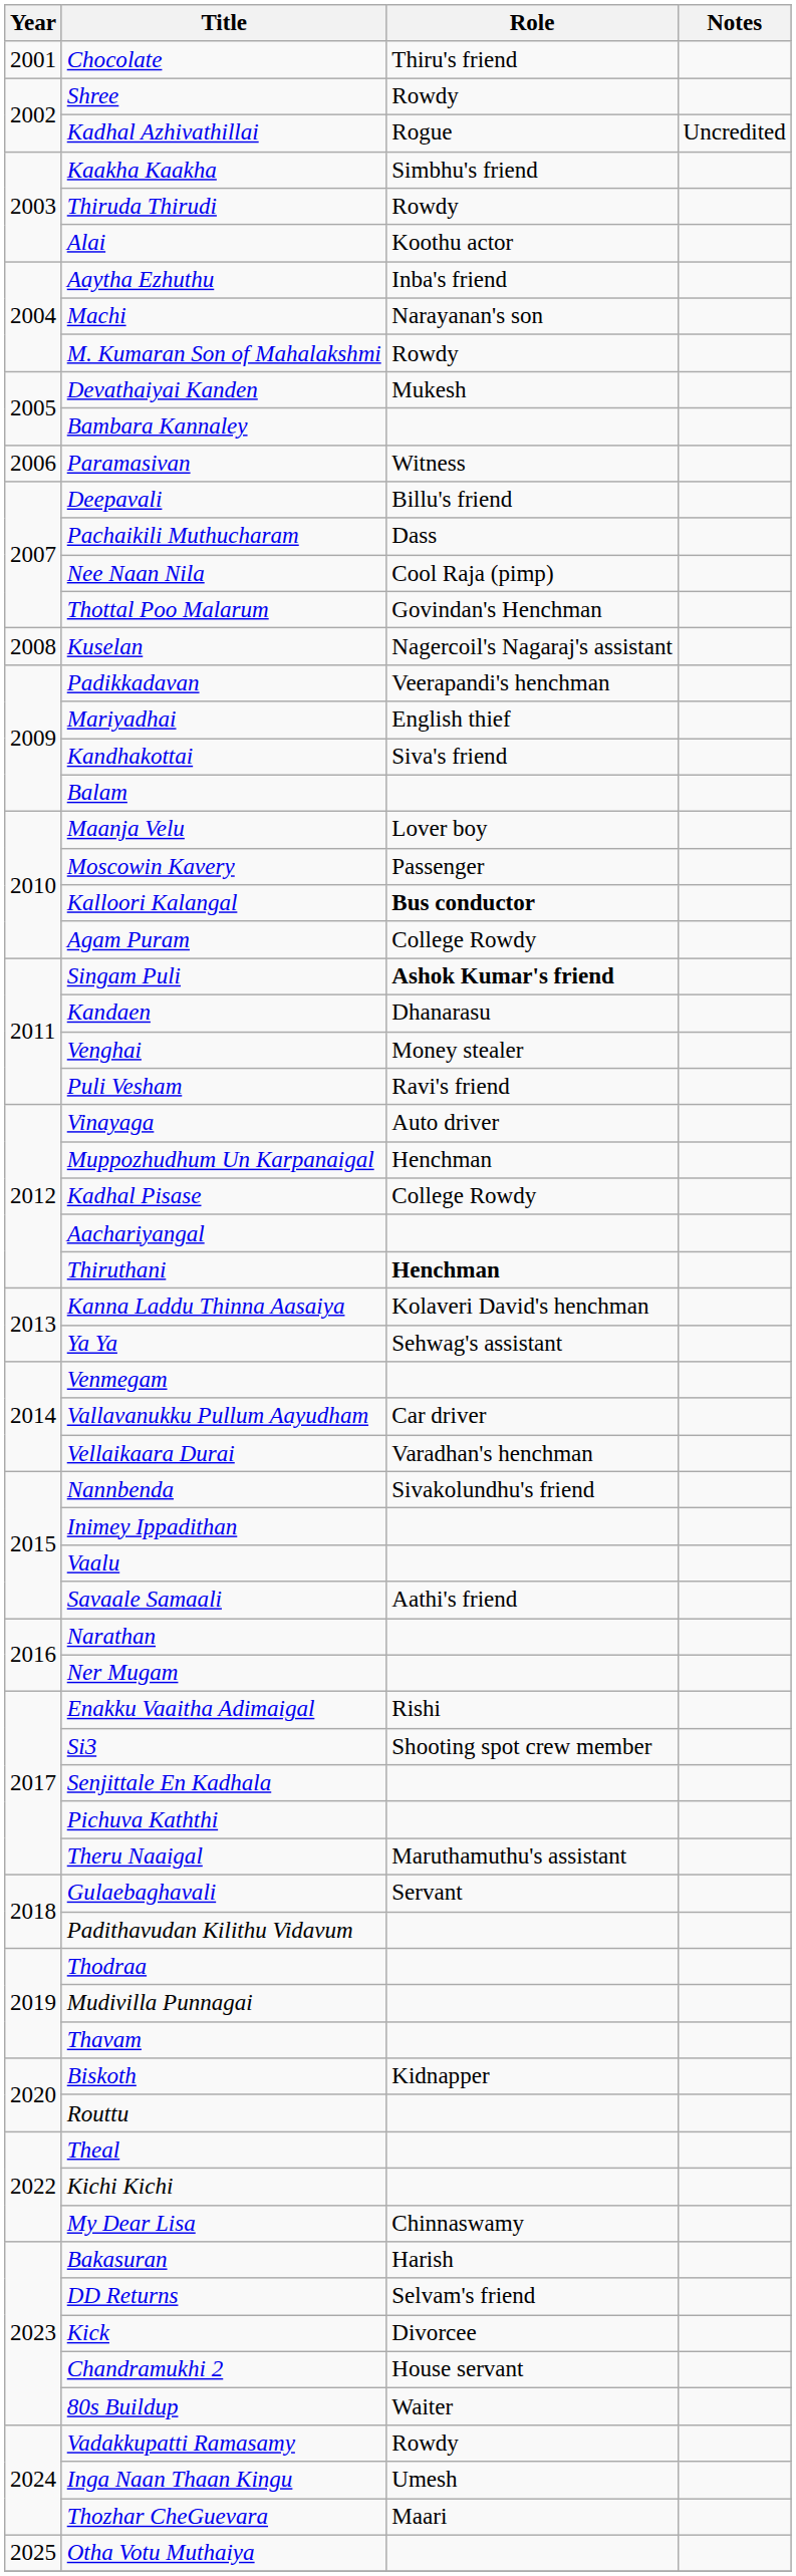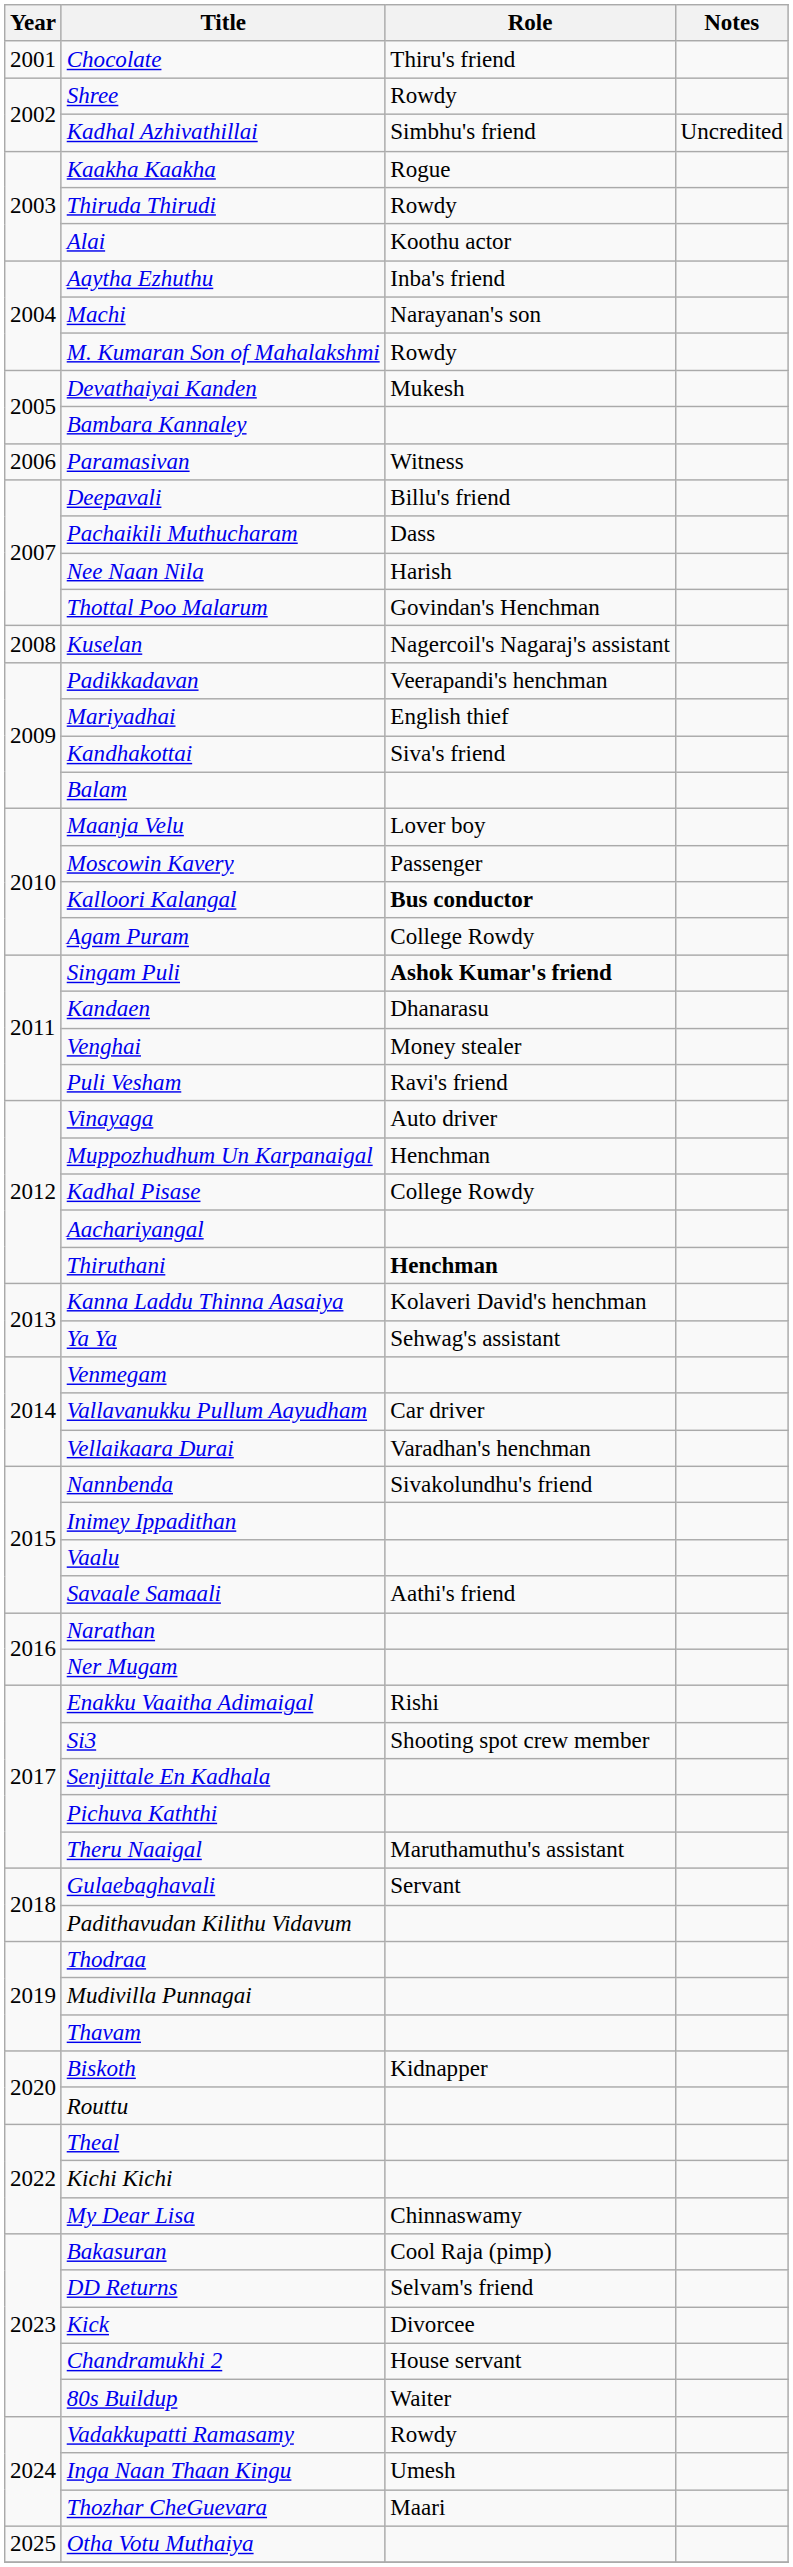Kadhal Azhivathillai | Role: Rogue -> Simbhu's friend
Kaakha Kaakha | Role: Simbhu's friend -> Rogue
Nee Naan Nila | Role: Cool Raja (pimp) -> Harish
Bakasuran | Role: Harish -> Cool Raja (pimp)
